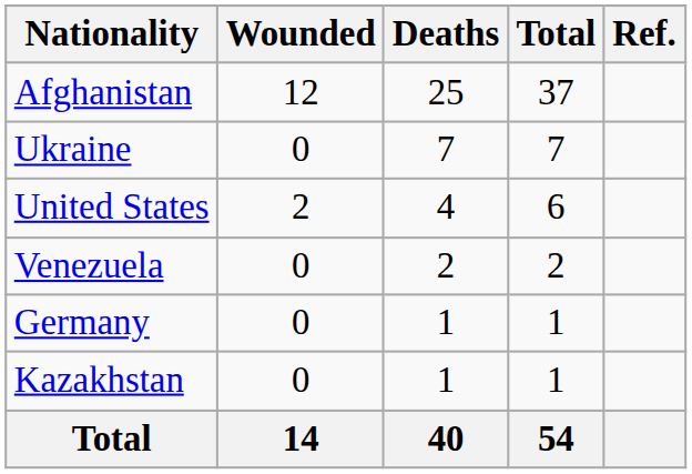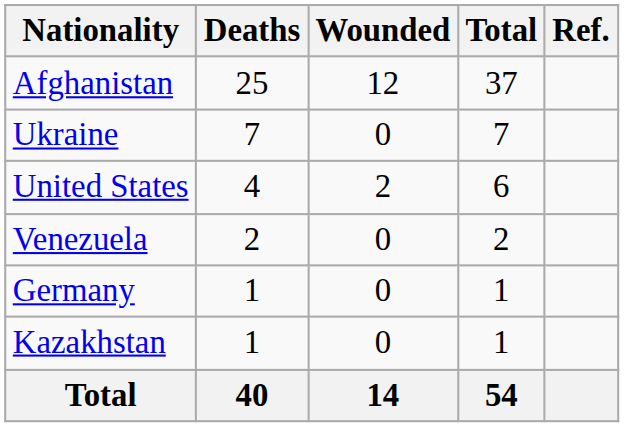columns swapped: Deaths <-> Wounded
